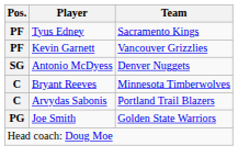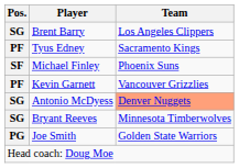+ row: SG | Brent Barry | Los Angeles Clippers
+ row: SF | Michael Finley | Phoenix Suns
Antonio McDyess | Team: no background -> lightsalmon background
Bryant Reeves | Pos.: C -> SG
- row: C | Arvydas Sabonis | Portland Trail Blazers
